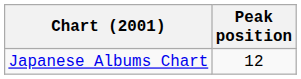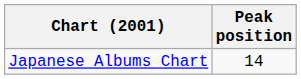Japanese Albums Chart | Peak position: 12 -> 14
